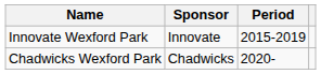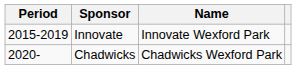columns swapped: Period <-> Name
